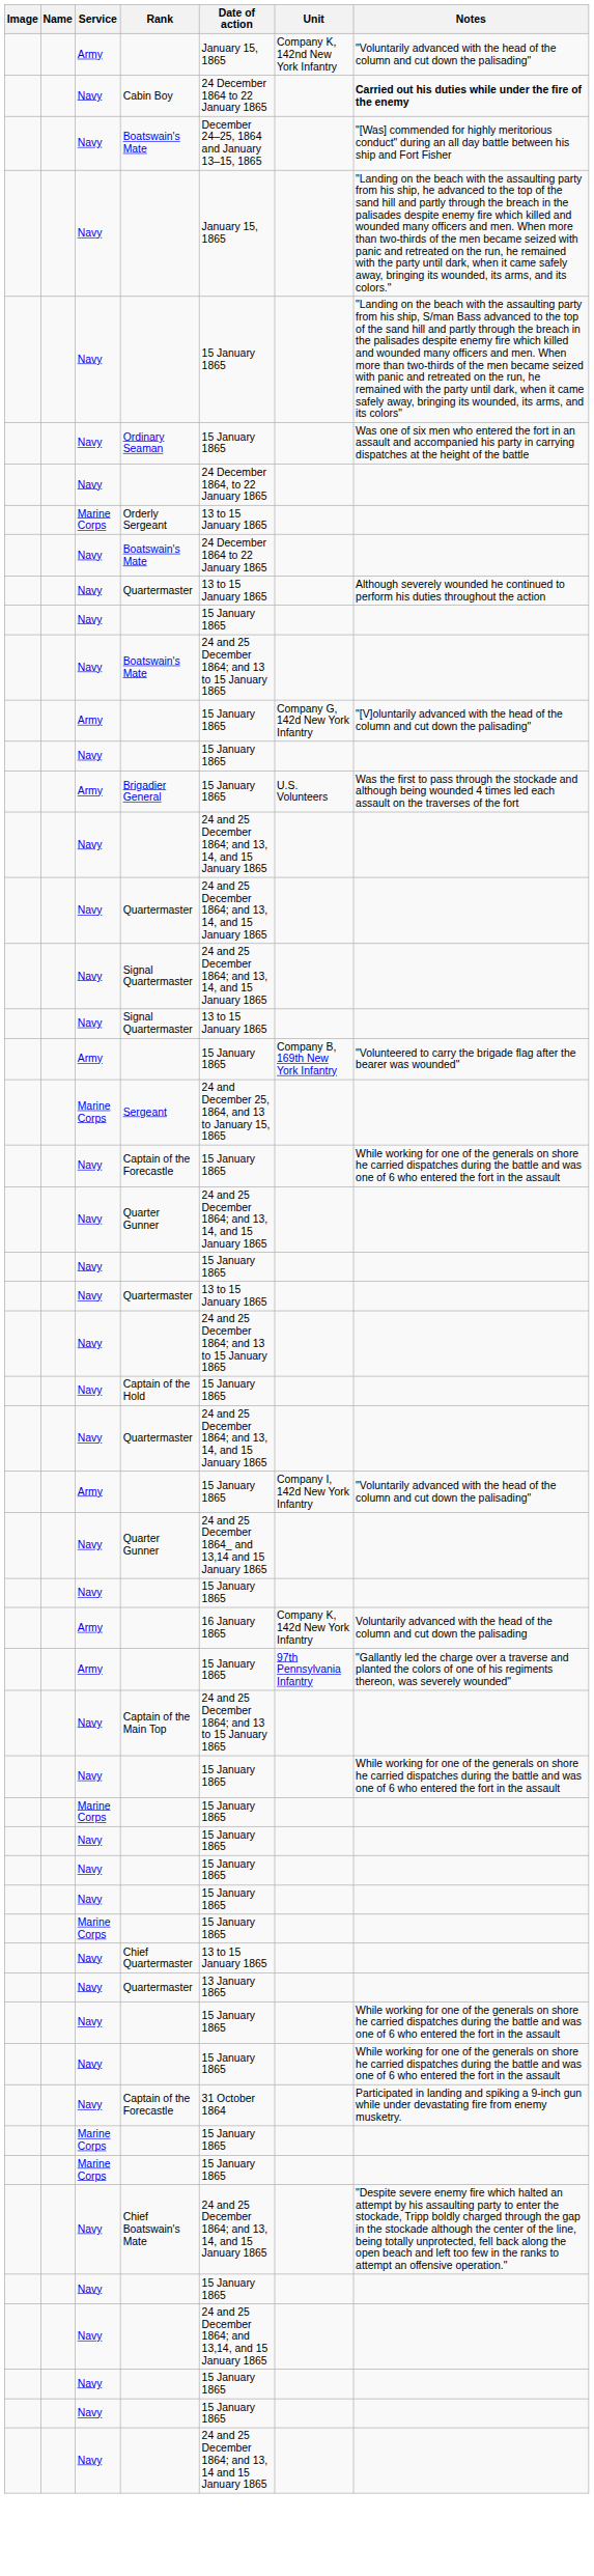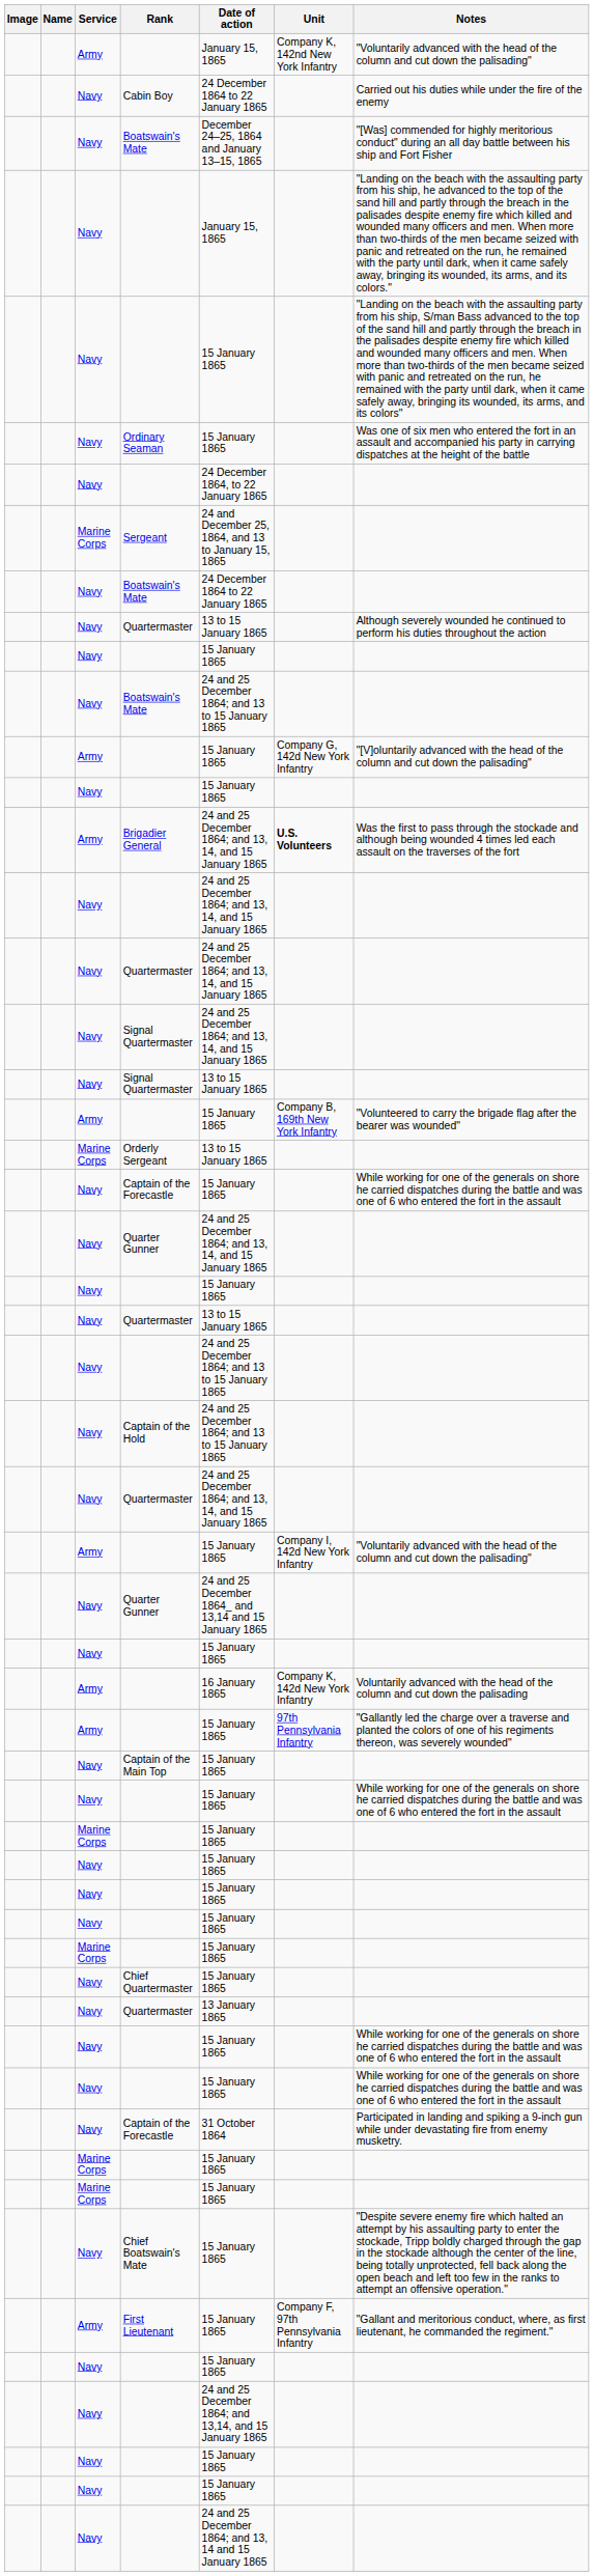Cabin Boy | Notes: bold -> normal
rows swapped: Sergeant <-> Orderly Sergeant
Brigadier General | Date of action: 15 January 1865 -> 24 and 25 December 1864; and 13, 14, and 15 January 1865
Brigadier General | Unit: normal -> bold
Captain of the Hold | Date of action: 15 January 1865 -> 24 and 25 December 1864; and 13 to 15 January 1865
Captain of the Main Top | Date of action: 24 and 25 December 1864; and 13 to 15 January 1865 -> 15 January 1865
Chief Quartermaster | Date of action: 13 to 15 January 1865 -> 15 January 1865
Chief Boatswain's Mate | Date of action: 24 and 25 December 1864; and 13, 14, and 15 January 1865 -> 15 January 1865
+ row: Army | First Lieutenant | 15 January 1865 | Company F, 97th Pennsylvania Infantry | "Gallant and meritorious conduct, where, as first lieutenant, he commanded the regiment."
